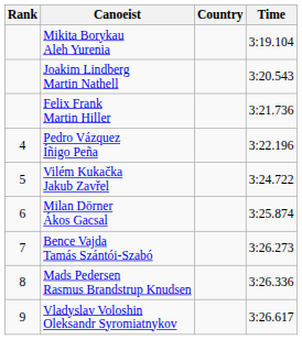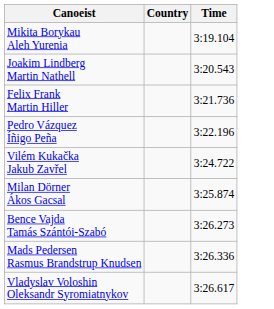- column: Rank | 4 | 5 | 6 | 7 | 8 | 9
